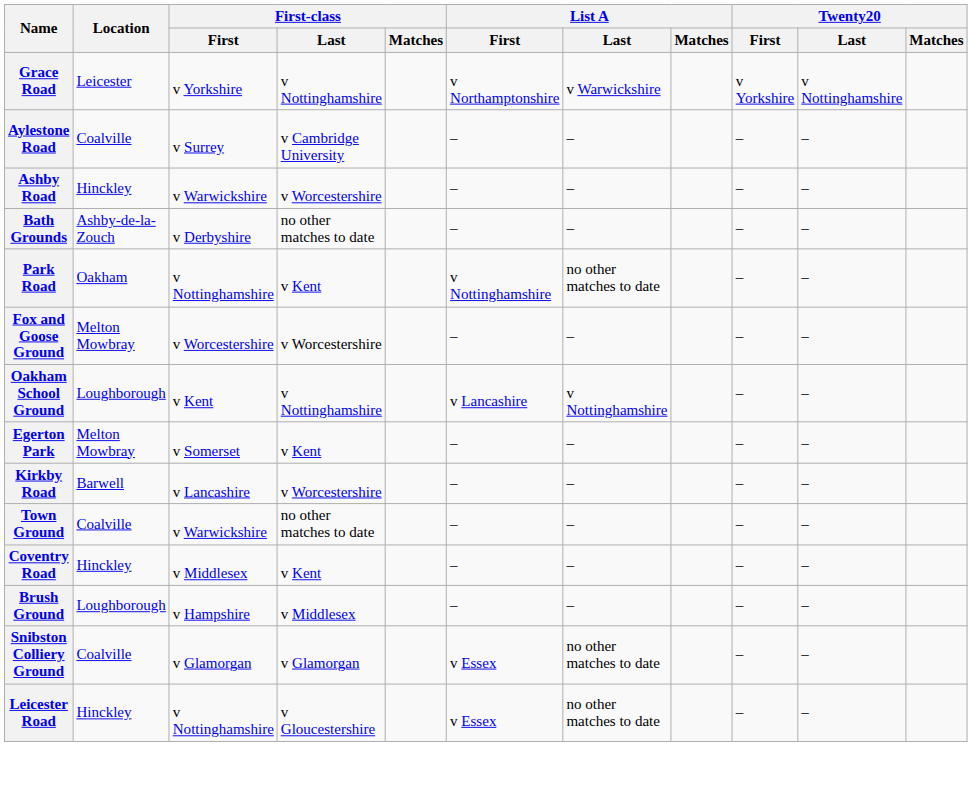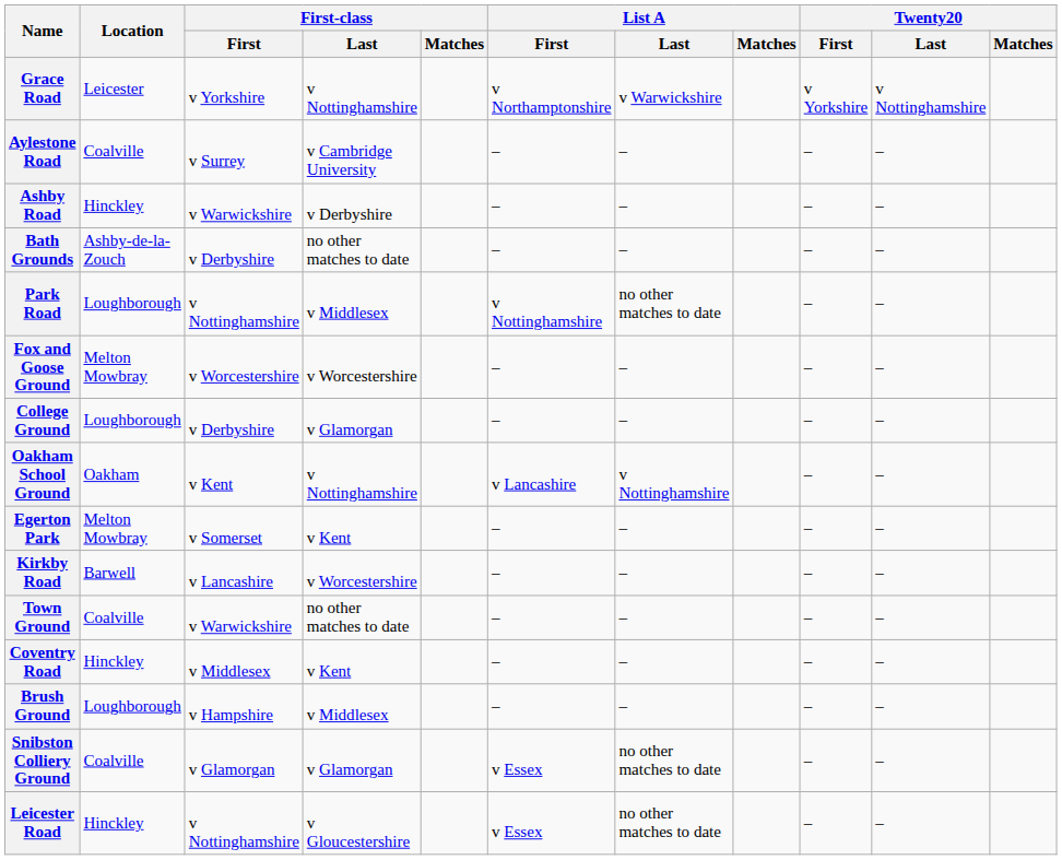Ashby Road | First-class / Last: v Worcestershire -> v Derbyshire
Park Road | Location: Oakham -> Loughborough
Park Road | First-class / Last: v Kent -> v Middlesex
+ row: College Ground | Loughborough | v Derbyshire | v Glamorgan | – | – | – | –
Oakham School Ground | Location: Loughborough -> Oakham
